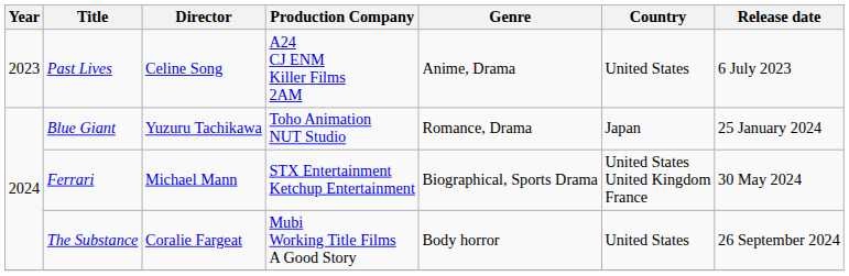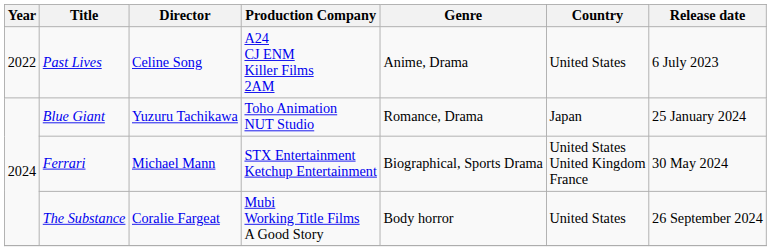Past Lives | Year: 2023 -> 2022
